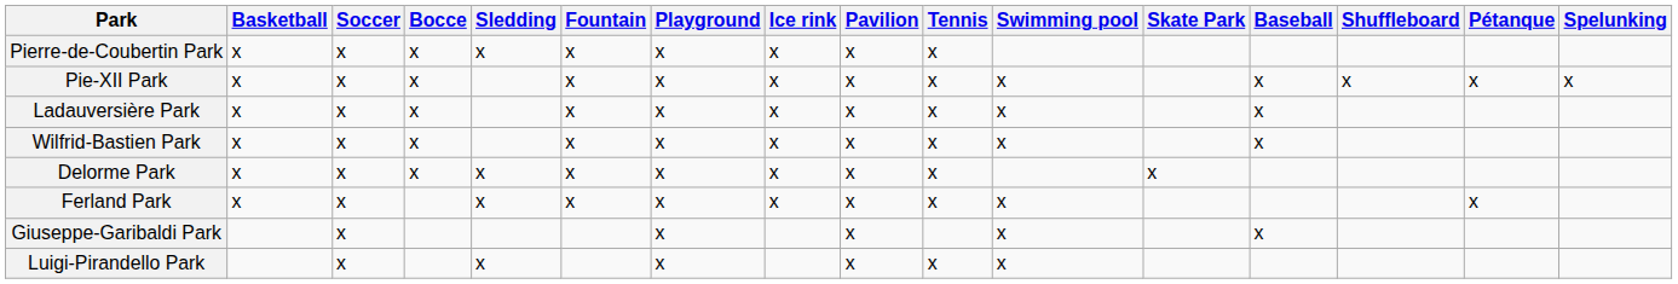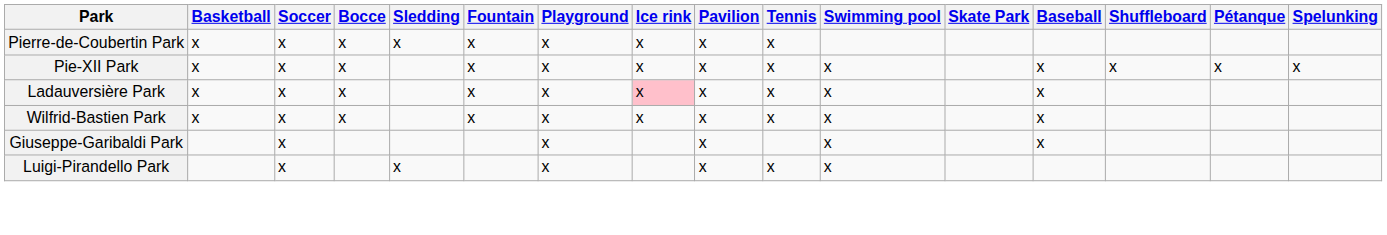Ladauversière Park | Ice rink: no background -> pink background
- row: Delorme Park | x | x | x | x | x | x | x | x | x | x
- row: Ferland Park | x | x | x | x | x | x | x | x | x | x
